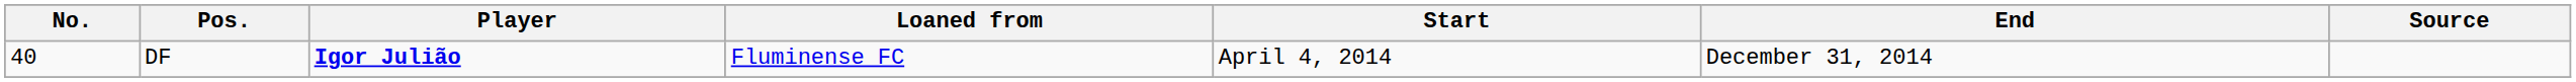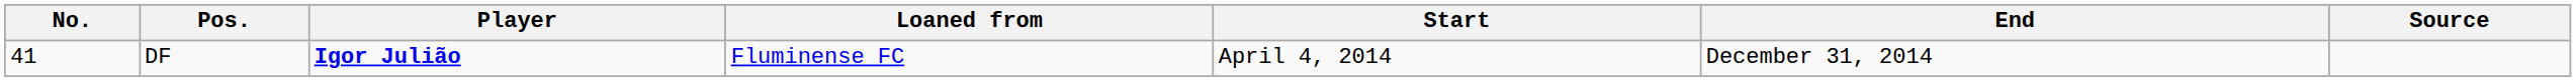DF | No.: 40 -> 41
